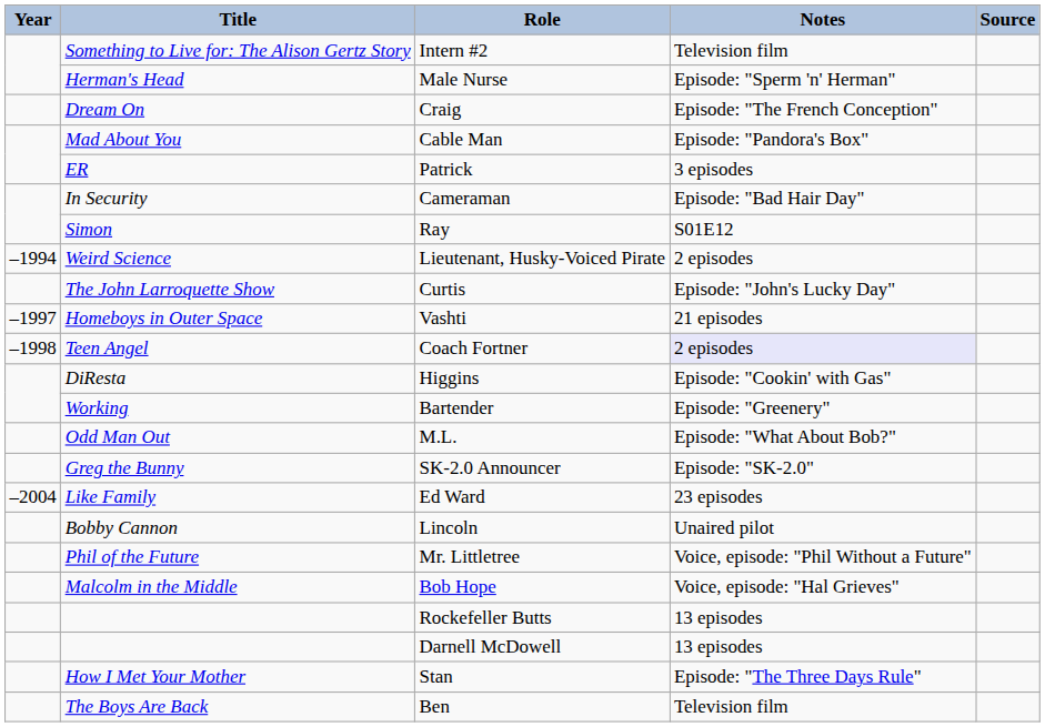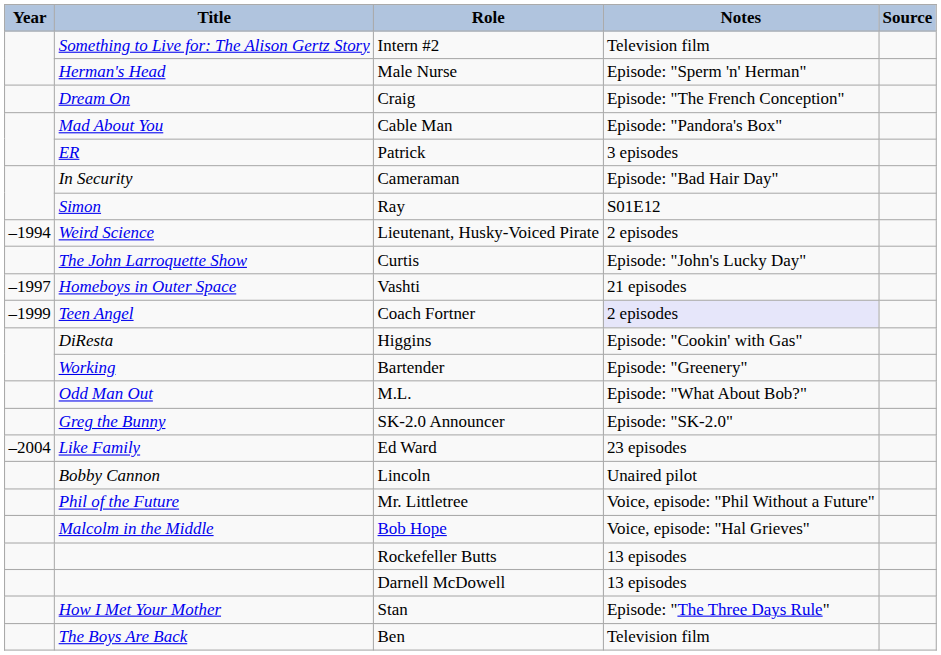Coach Fortner | Year: –1998 -> –1999
